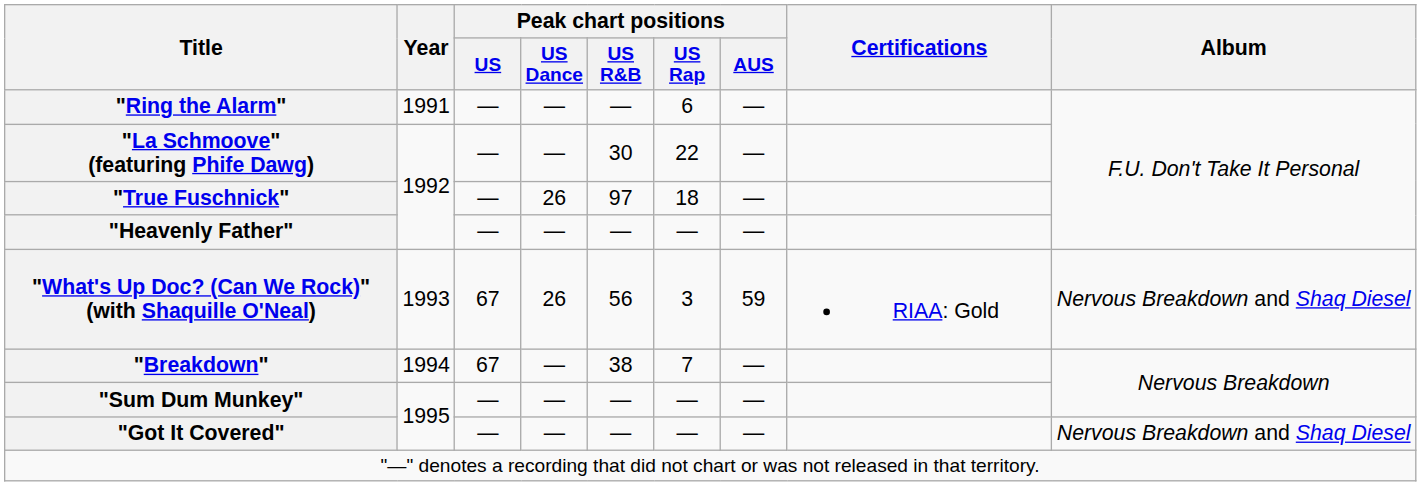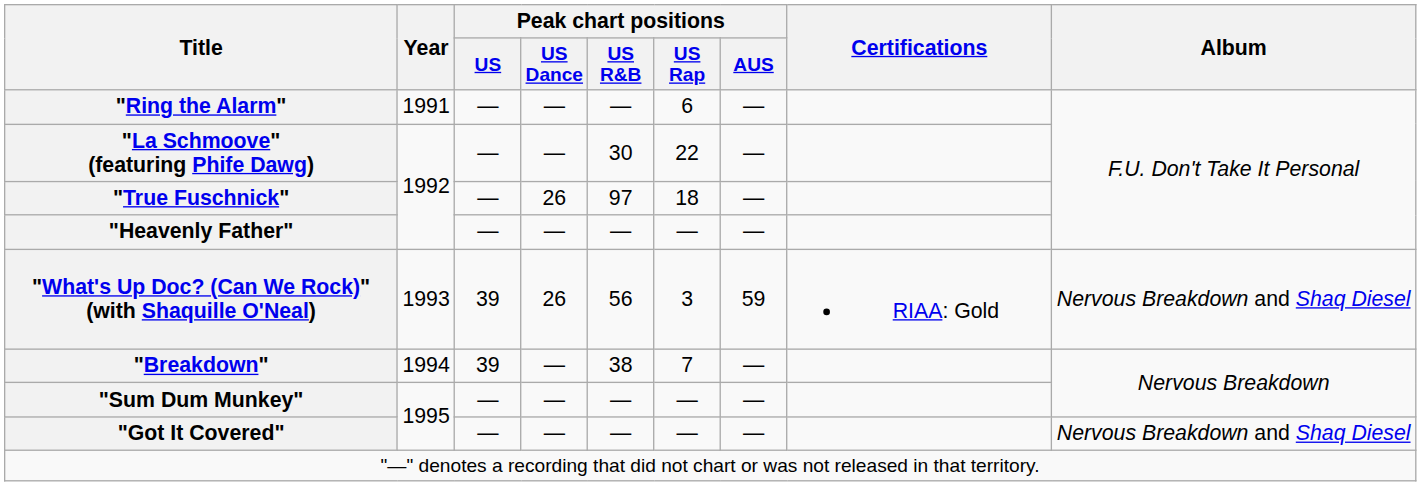"What's Up Doc? (Can We Rock)" (with Shaquille O'Neal) | Peak chart positions / US: 67 -> 39
"Breakdown" | Peak chart positions / US: 67 -> 39
